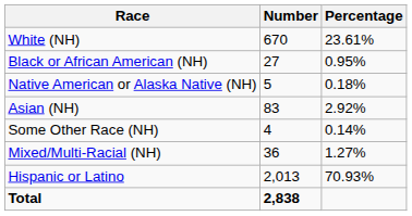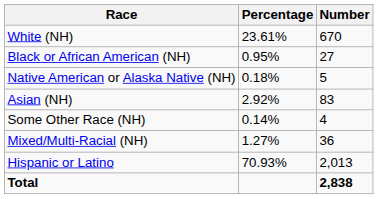columns swapped: Number <-> Percentage
